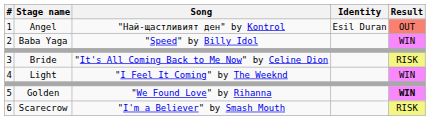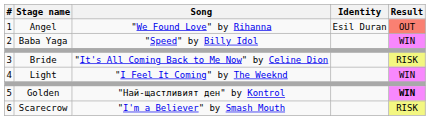1 | Song: "Най-щастливият ден" by Kontrol -> "We Found Love" by Rihanna
5 | Song: "We Found Love" by Rihanna -> "Най-щастливият ден" by Kontrol
